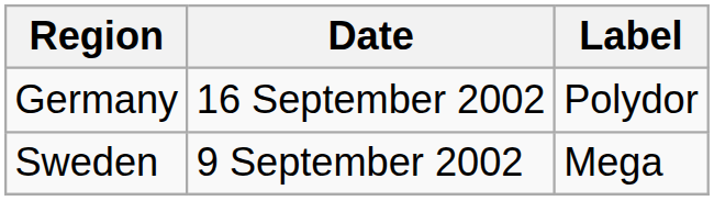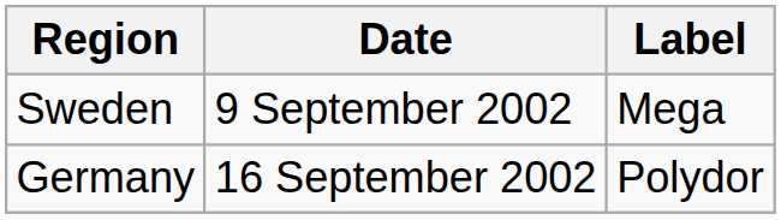rows swapped: Sweden <-> Germany
